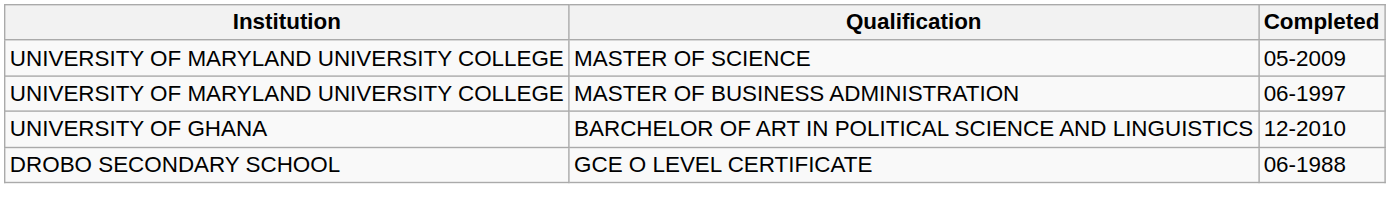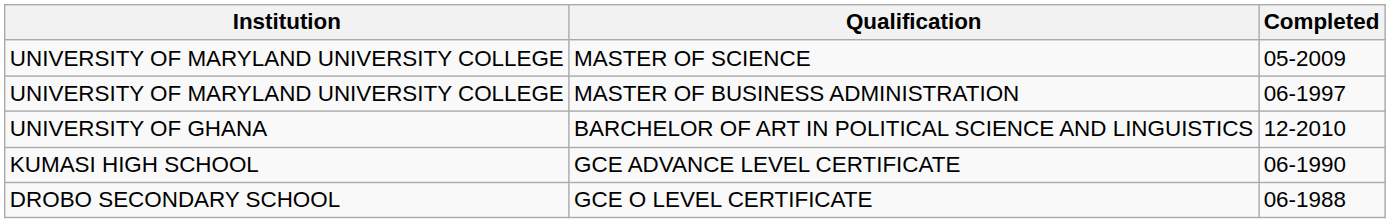+ row: KUMASI HIGH SCHOOL | GCE ADVANCE LEVEL CERTIFICATE | 06-1990
